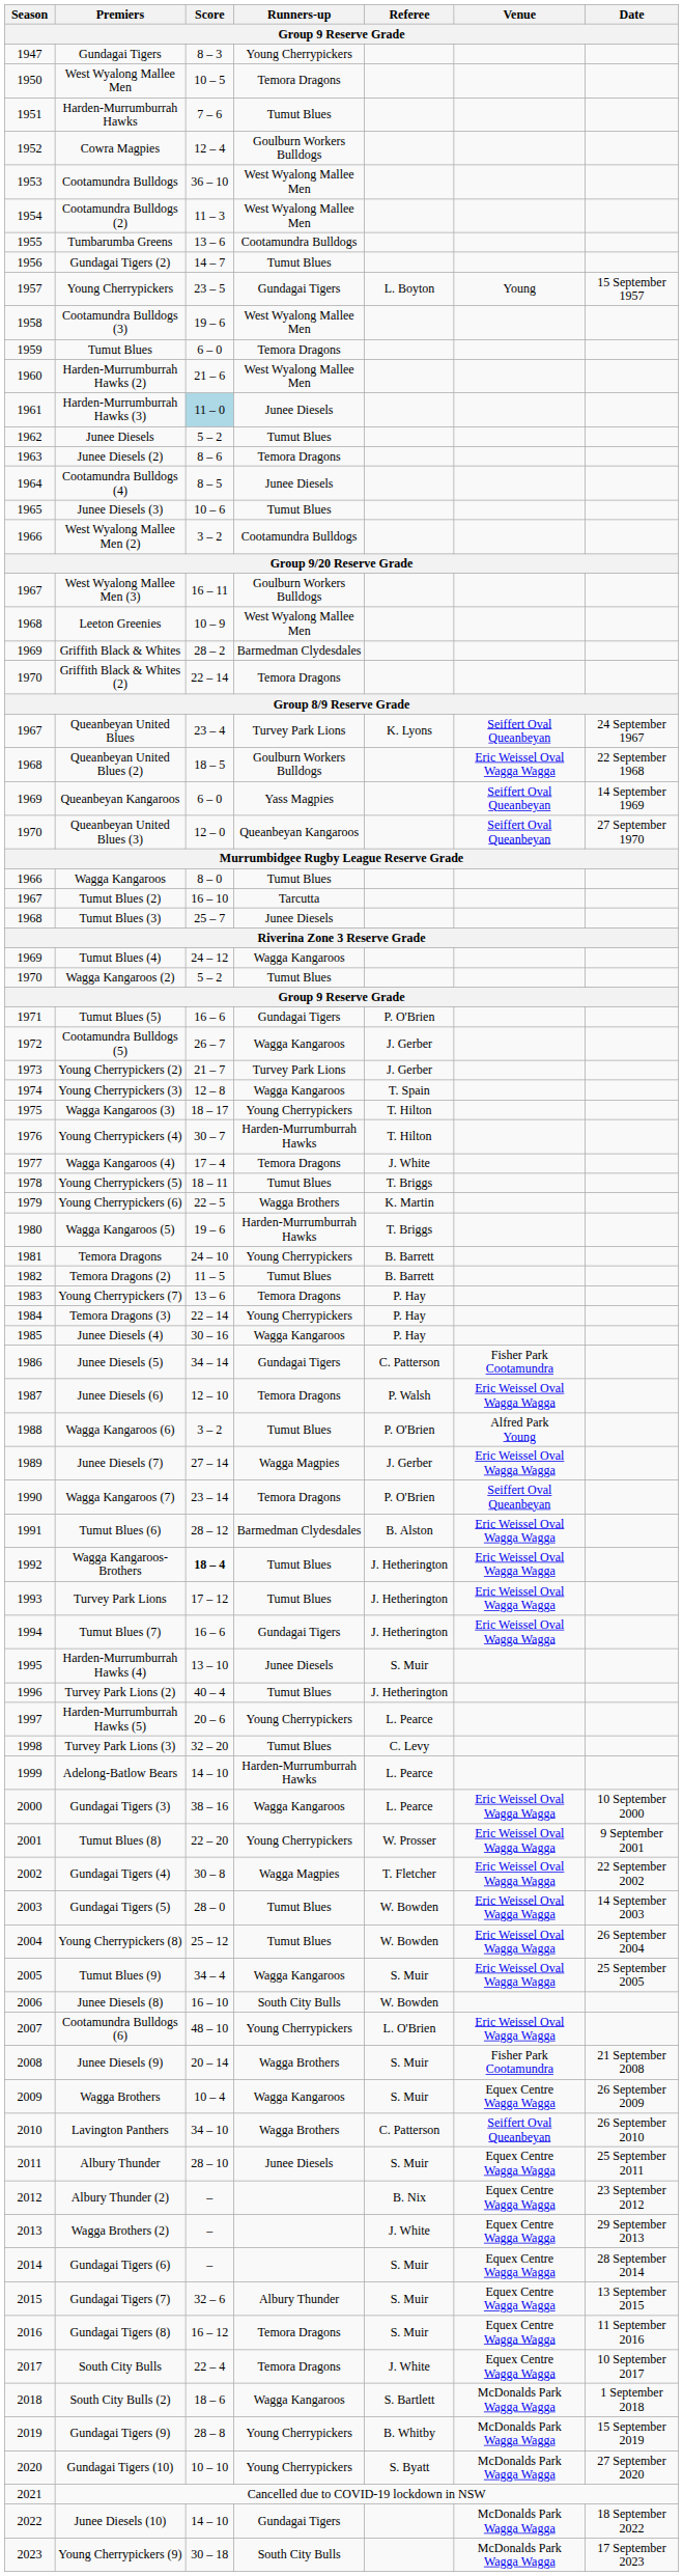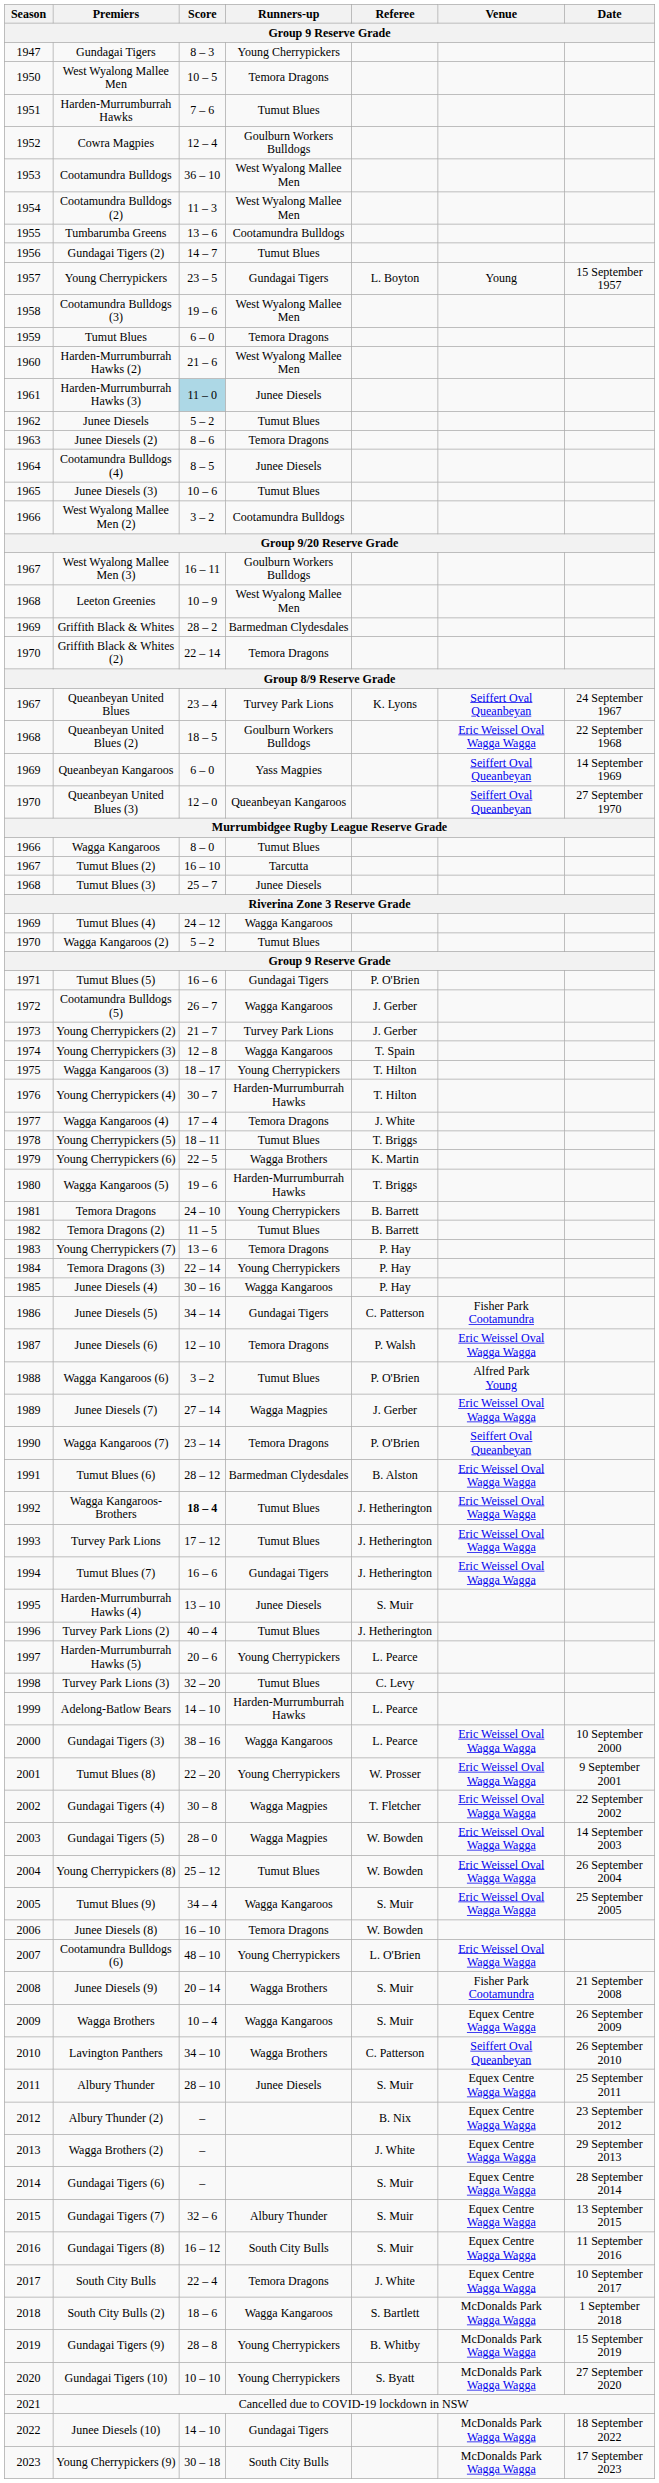Gundagai Tigers (5) | Runners-up: Tumut Blues -> Wagga Magpies
Junee Diesels (8) | Runners-up: South City Bulls -> Temora Dragons
Gundagai Tigers (8) | Runners-up: Temora Dragons -> South City Bulls
